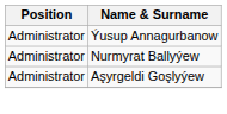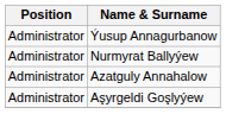+ row: Administrator | Azatguly Annahalow
